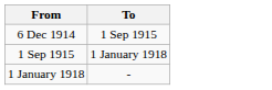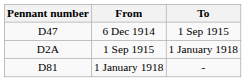+ column: Pennant number | D47 | D2A | D81
